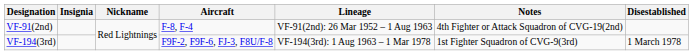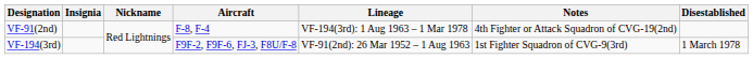VF-91(2nd) | Lineage: VF-91(2nd): 26 Mar 1952 – 1 Aug 1963 -> VF-194(3rd): 1 Aug 1963 – 1 Mar 1978
VF-194(3rd) | Lineage: VF-194(3rd): 1 Aug 1963 – 1 Mar 1978 -> VF-91(2nd): 26 Mar 1952 – 1 Aug 1963
